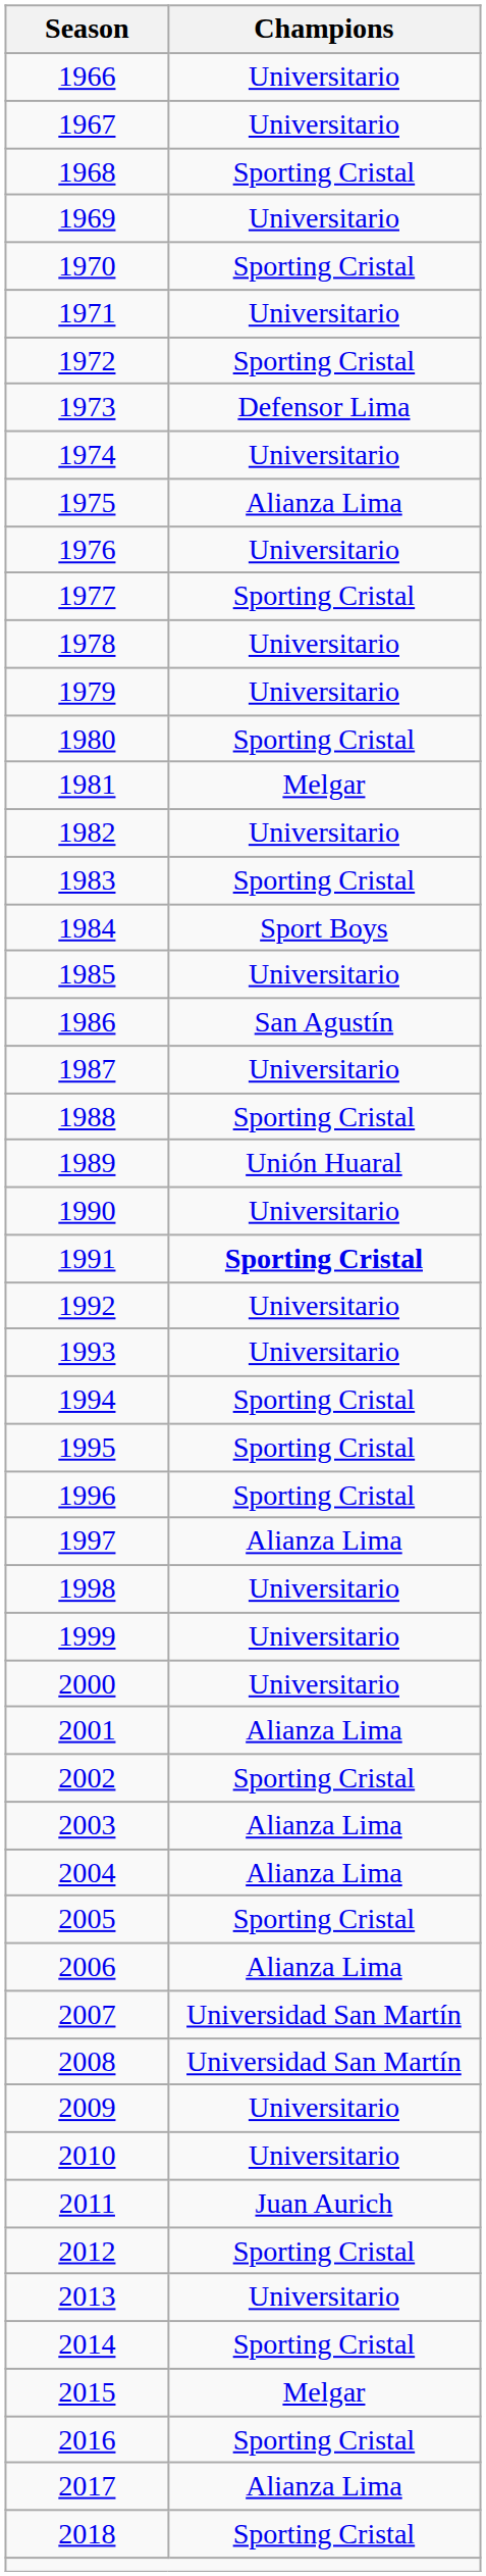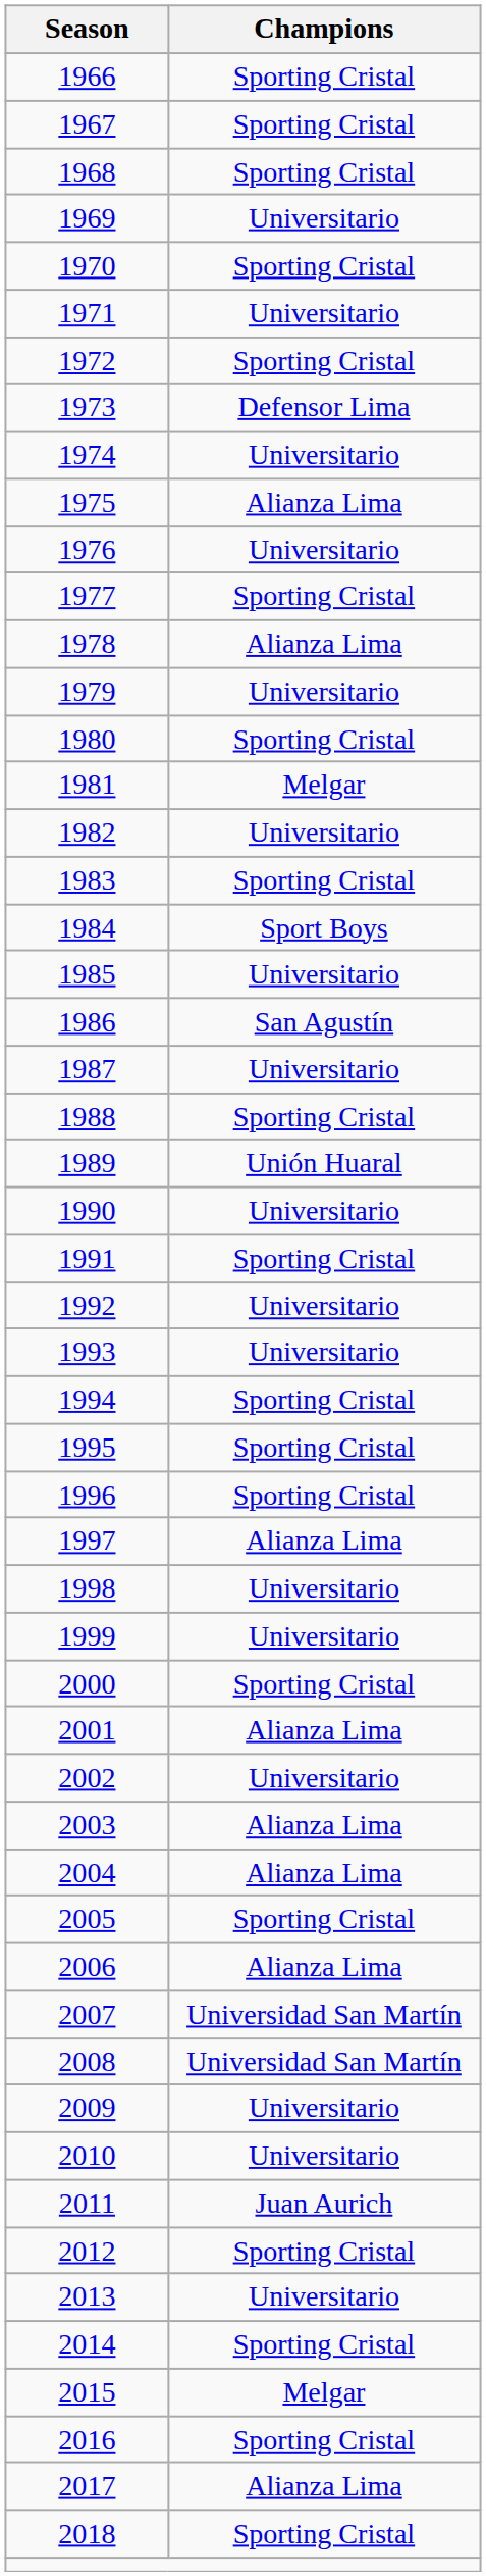1966 | Champions: Universitario -> Sporting Cristal
1967 | Champions: Universitario -> Sporting Cristal
1978 | Champions: Universitario -> Alianza Lima
1991 | Champions: bold -> normal
2000 | Champions: Universitario -> Sporting Cristal
2002 | Champions: Sporting Cristal -> Universitario
